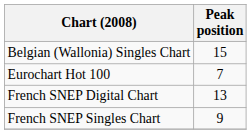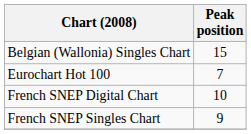French SNEP Digital Chart | Peak position: 13 -> 10
